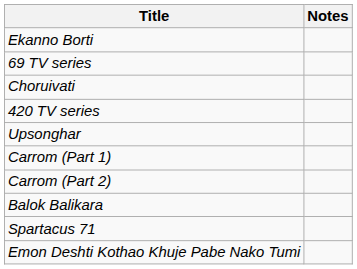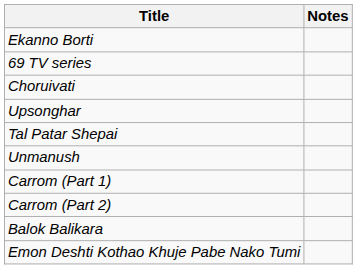- row: 420 TV series
+ row: Tal Patar Shepai
+ row: Unmanush
- row: Spartacus 71
